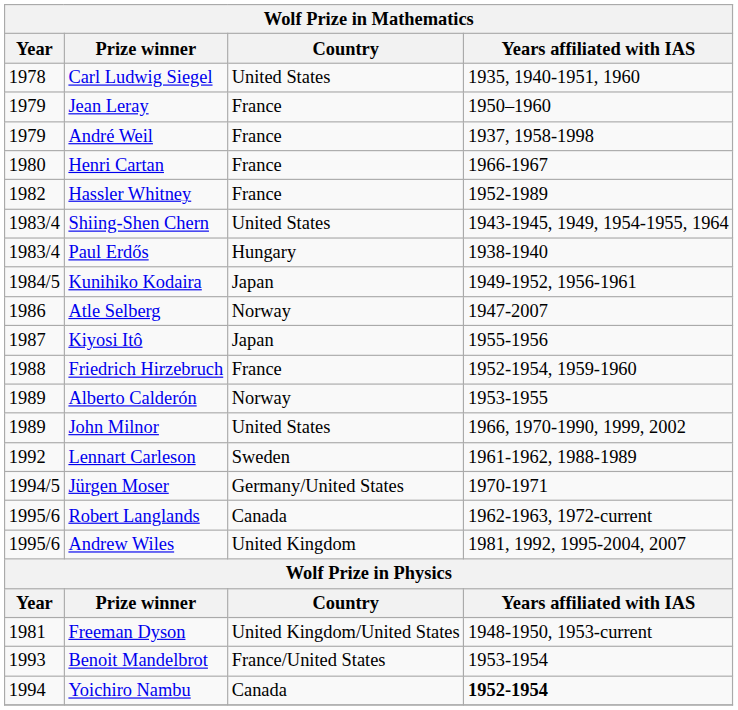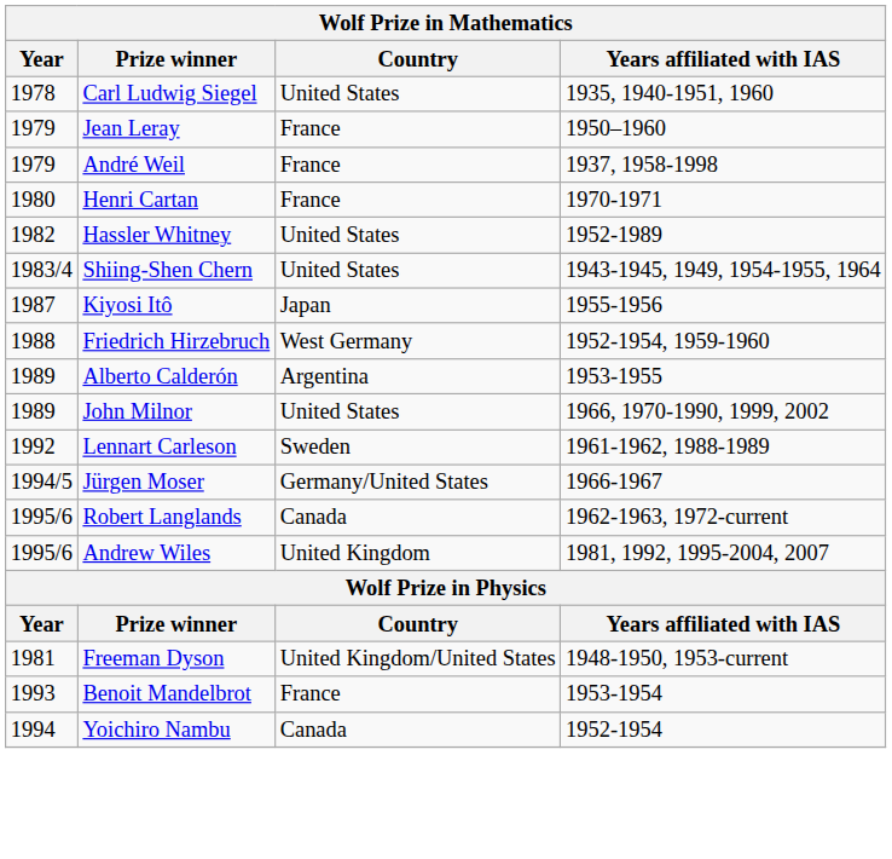Henri Cartan | Years affiliated with IAS: 1966-1967 -> 1970-1971
Hassler Whitney | Country: France -> United States
- row: 1983/4 | Paul Erdős | Hungary | 1938-1940
- row: 1984/5 | Kunihiko Kodaira | Japan | 1949-1952, 1956-1961
- row: 1986 | Atle Selberg | Norway | 1947-2007
Friedrich Hirzebruch | Country: France -> West Germany
Alberto Calderón | Country: Norway -> Argentina
Jürgen Moser | Years affiliated with IAS: 1970-1971 -> 1966-1967
Benoit Mandelbrot | Country: France/United States -> France
Yoichiro Nambu | Years affiliated with IAS: bold -> normal
